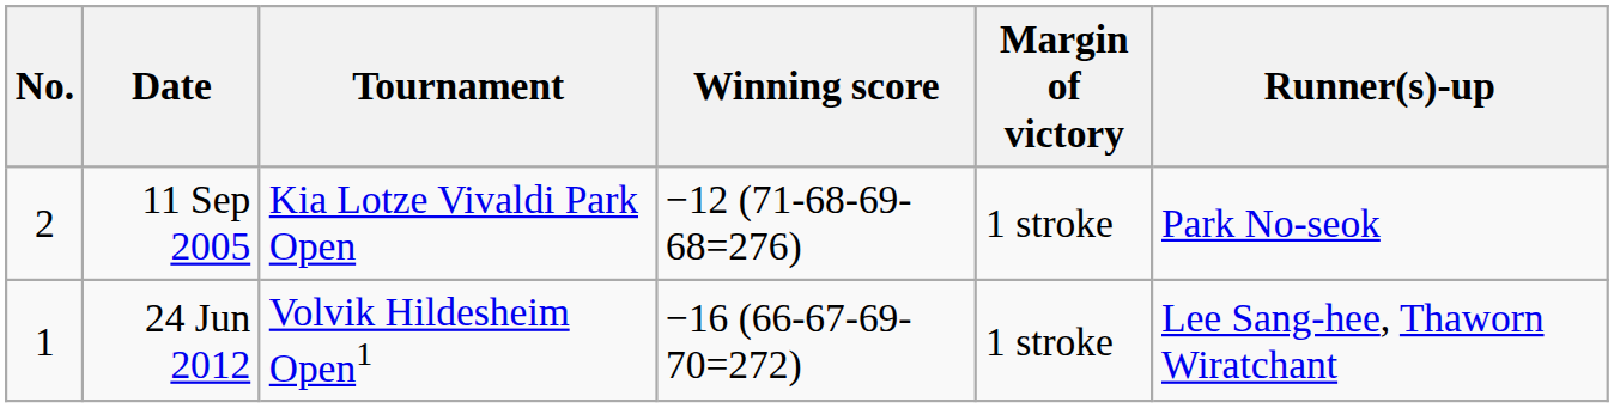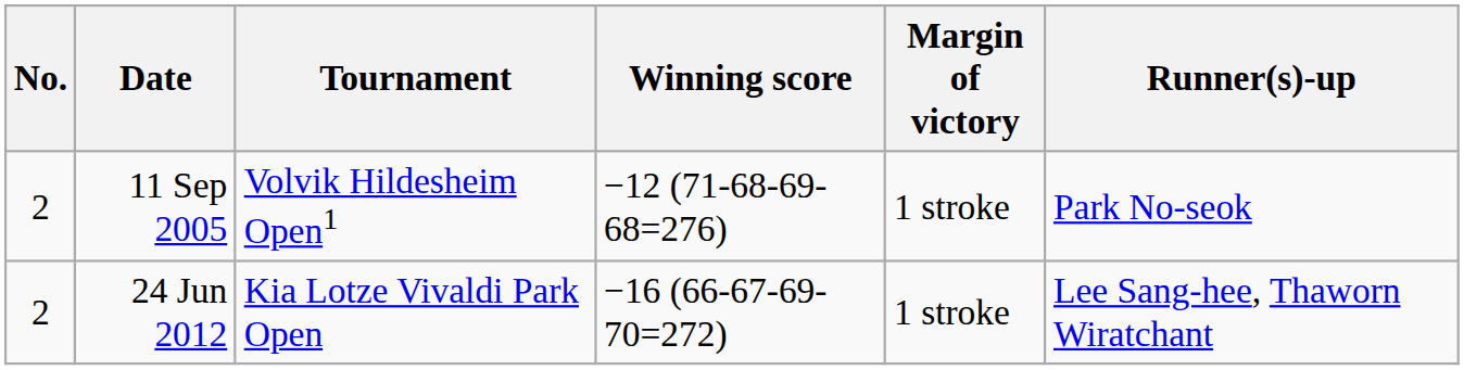11 Sep 2005 | Tournament: Kia Lotze Vivaldi Park Open -> Volvik Hildesheim Open1
24 Jun 2012 | No.: 1 -> 2
24 Jun 2012 | Tournament: Volvik Hildesheim Open1 -> Kia Lotze Vivaldi Park Open
